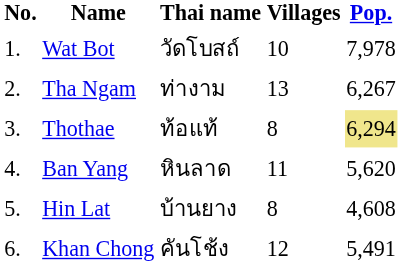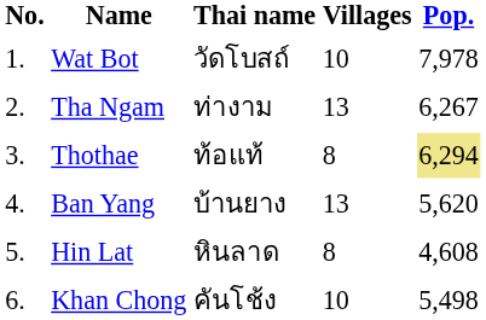Ban Yang | Thai name: หินลาด -> บ้านยาง
Ban Yang | Villages: 11 -> 13
Hin Lat | Thai name: บ้านยาง -> หินลาด
Khan Chong | Villages: 12 -> 10
Khan Chong | Pop.: 5,491 -> 5,498
